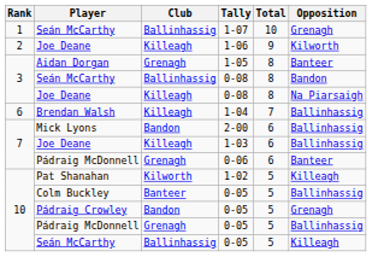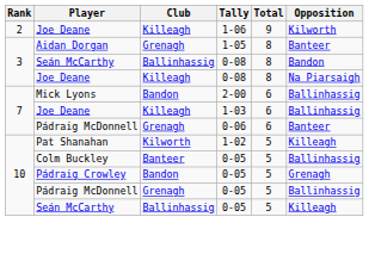- row: 1 | Seán McCarthy | Ballinhassig | 1-07 | 10 | Grenagh
- row: 6 | Brendan Walsh | Killeagh | 1-04 | 7 | Ballinhassig
